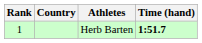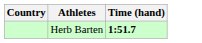- column: Rank | 1
